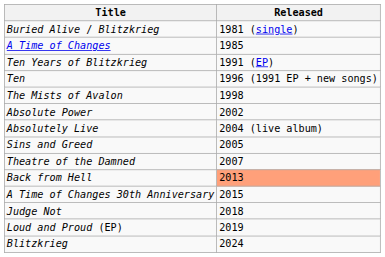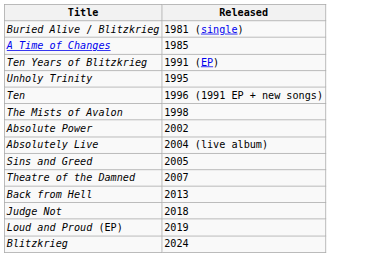+ row: Unholy Trinity | 1995
Back from Hell | Released: lightsalmon background -> no background
- row: A Time of Changes 30th Anniversary | 2015
